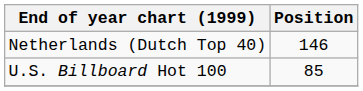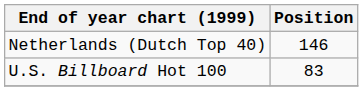U.S. Billboard Hot 100 | Position: 85 -> 83
